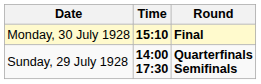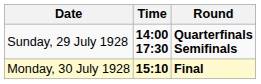rows swapped: Sunday, 29 July 1928 <-> Monday, 30 July 1928
